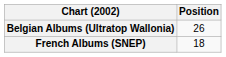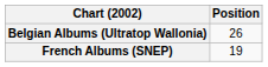French Albums (SNEP) | Position: 18 -> 19
